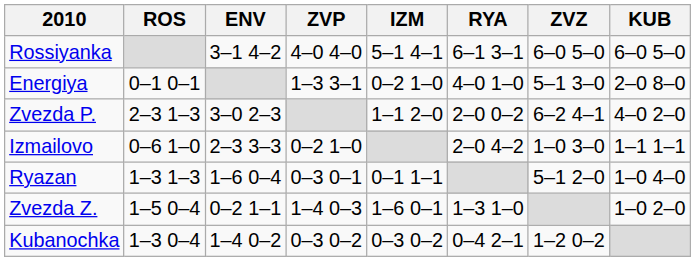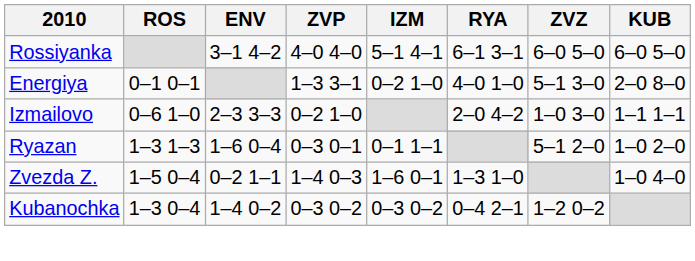- row: Zvezda P. | 2–3 1–3 | 3–0 2–3 | 1–1 2–0 | 2–0 0–2 | 6–2 4–1 | 4–0 2–0
Ryazan | KUB: 1–0 4–0 -> 1–0 2–0
Zvezda Z. | KUB: 1–0 2–0 -> 1–0 4–0
